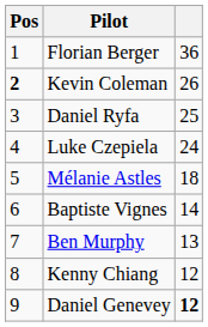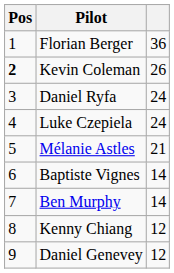Daniel Ryfa | column 3: 25 -> 24
Mélanie Astles | column 3: 18 -> 21
Ben Murphy | column 3: 13 -> 14
Daniel Genevey | column 3: bold -> normal
